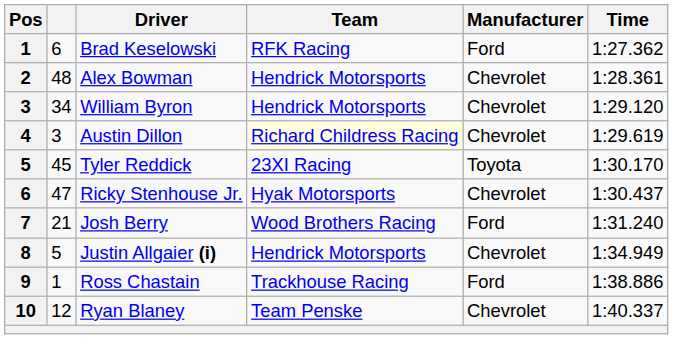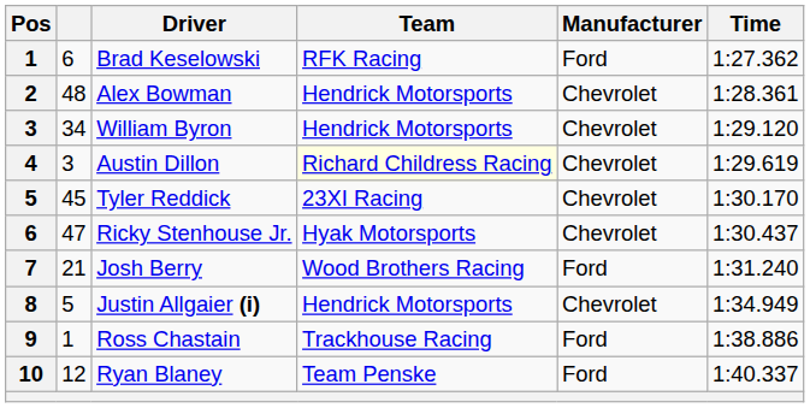Tyler Reddick | Manufacturer: Toyota -> Chevrolet
Ryan Blaney | Manufacturer: Chevrolet -> Ford
